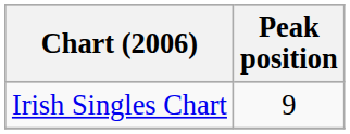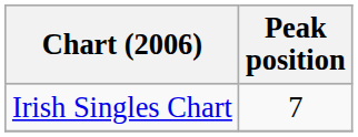Irish Singles Chart | Peak position: 9 -> 7
